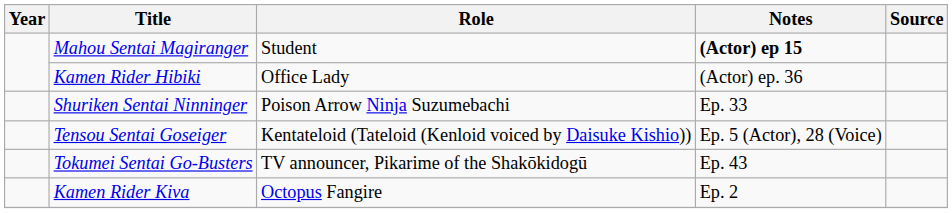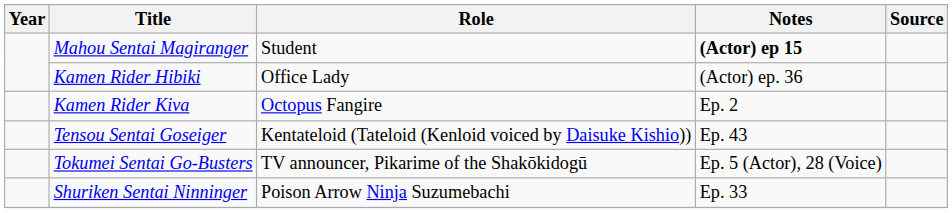rows swapped: Kamen Rider Kiva <-> Shuriken Sentai Ninninger
Tensou Sentai Goseiger | Notes: Ep. 5 (Actor), 28 (Voice) -> Ep. 43
Tokumei Sentai Go-Busters | Notes: Ep. 43 -> Ep. 5 (Actor), 28 (Voice)
